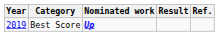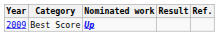Best Score | Year: 2019 -> 2009
